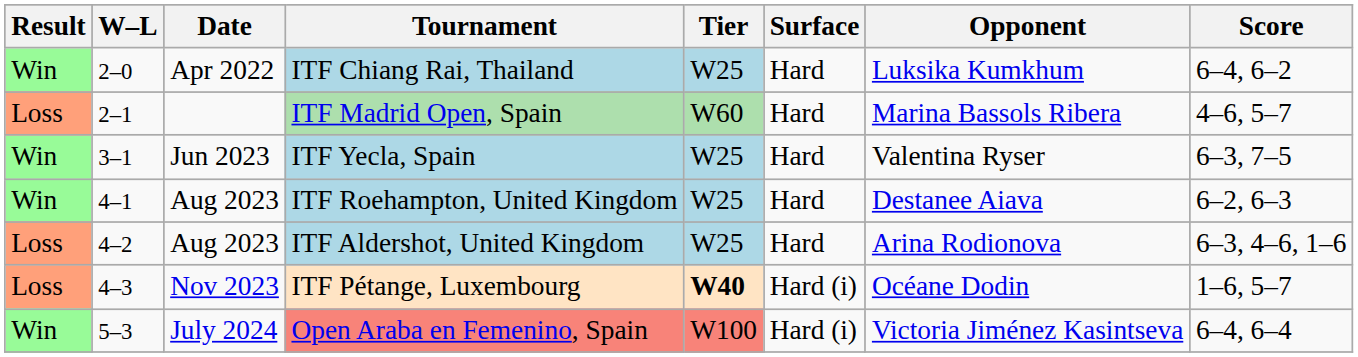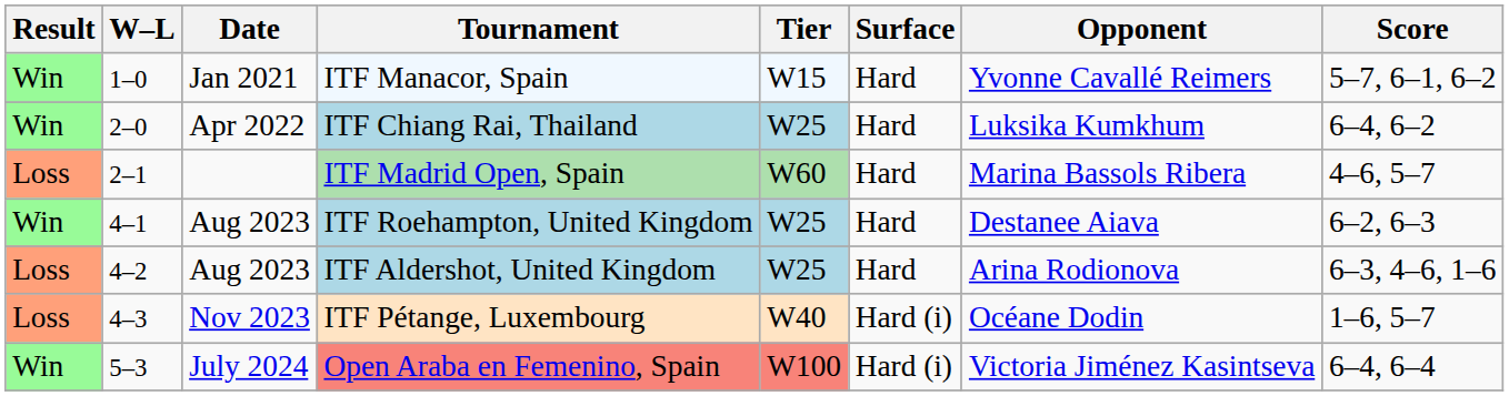+ row: Win | 1–0 | Jan 2021 | ITF Manacor, Spain | W15 | Hard | Yvonne Cavallé Reimers | 5–7, 6–1, 6–2
- row: Win | 3–1 | Jun 2023 | ITF Yecla, Spain | W25 | Hard | Valentina Ryser | 6–3, 7–5
ITF Pétange, Luxembourg | Tier: bold -> normal
